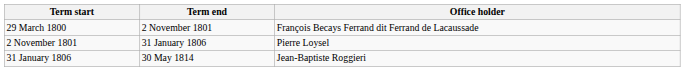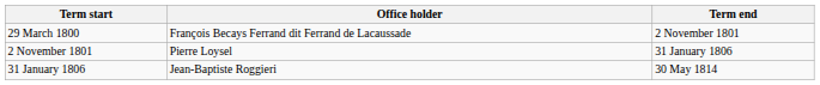columns swapped: Term end <-> Office holder
